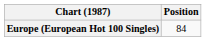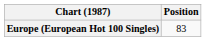Europe (European Hot 100 Singles) | Position: 84 -> 83
